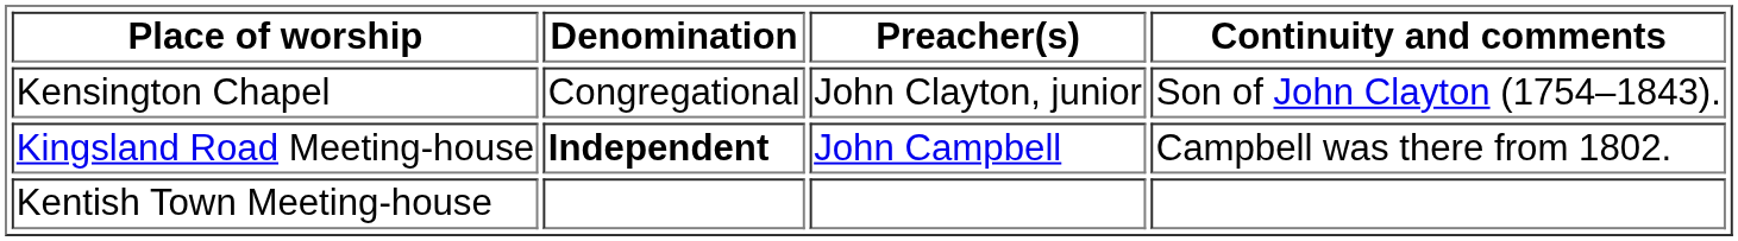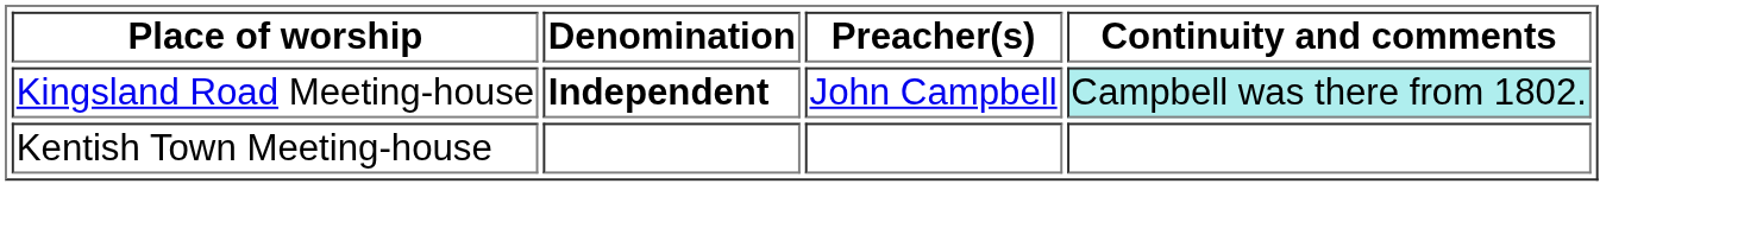- row: Kensington Chapel | Congregational | John Clayton, junior | Son of John Clayton (1754–1843).
Kingsland Road Meeting-house | Continuity and comments: no background -> paleturquoise background
